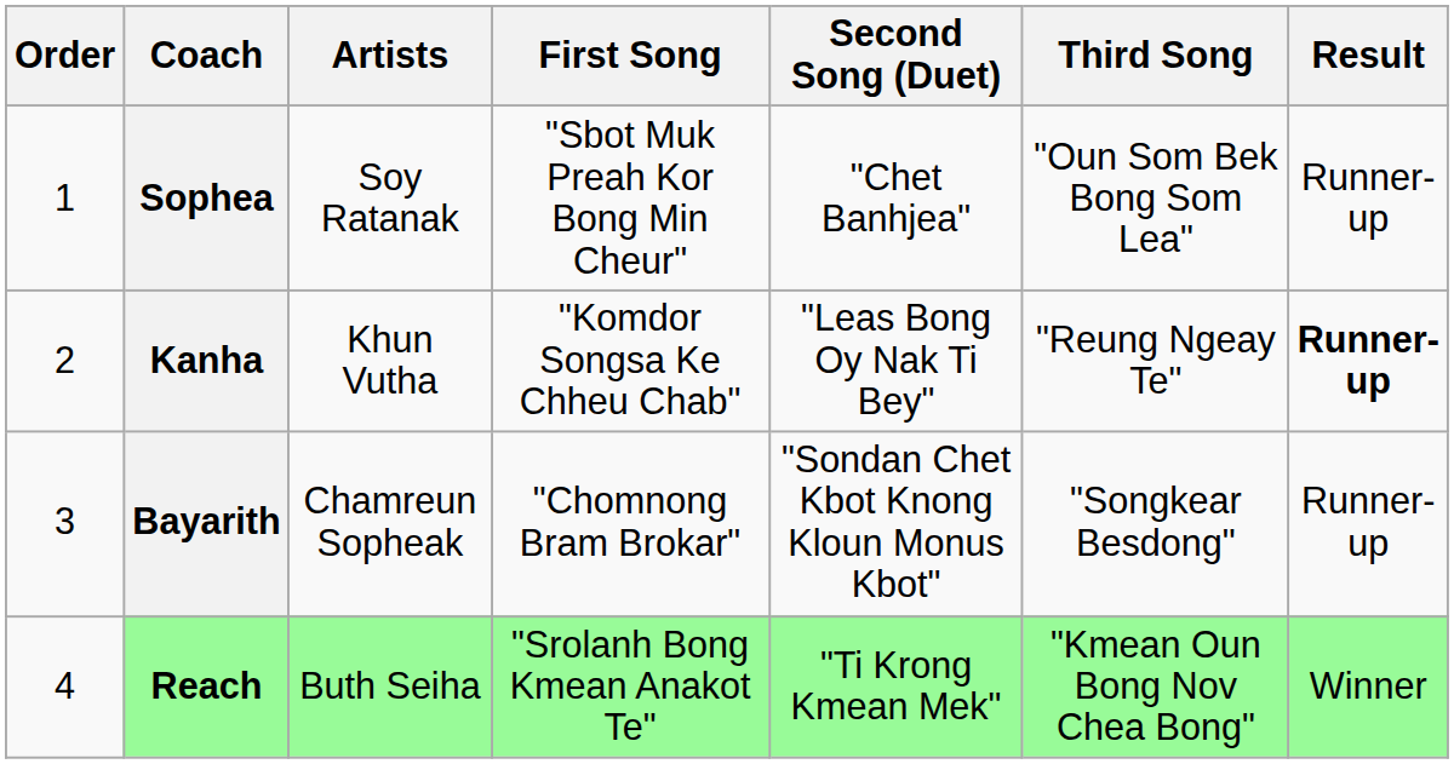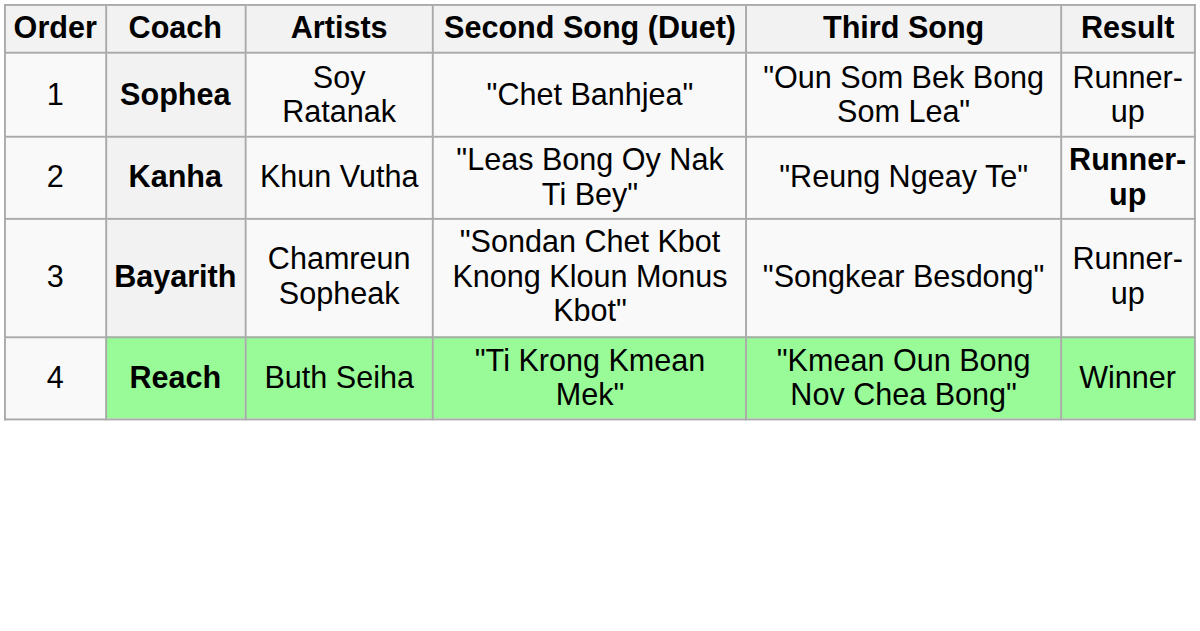- column: First Song | "Sbot Muk Preah Kor Bong Min Cheur" | "Komdor Songsa Ke Chheu Chab" | "Chomnong Bram Brokar" | "Srolanh Bong Kmean Anakot Te"
